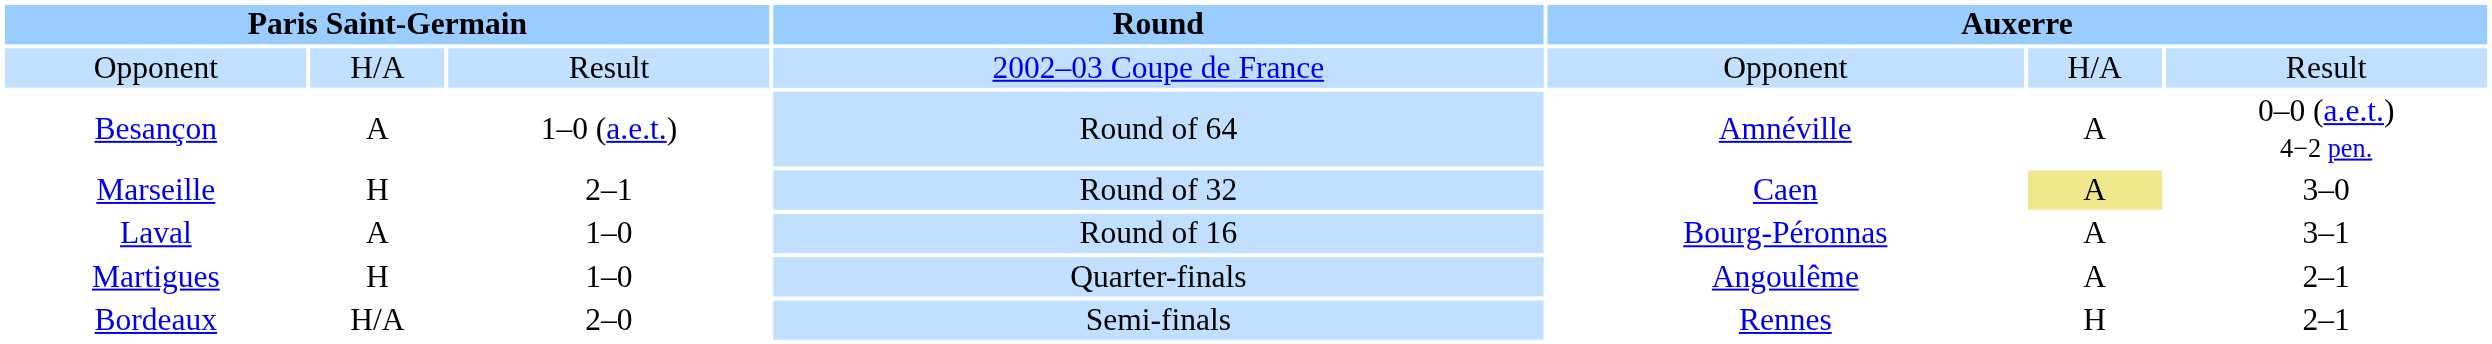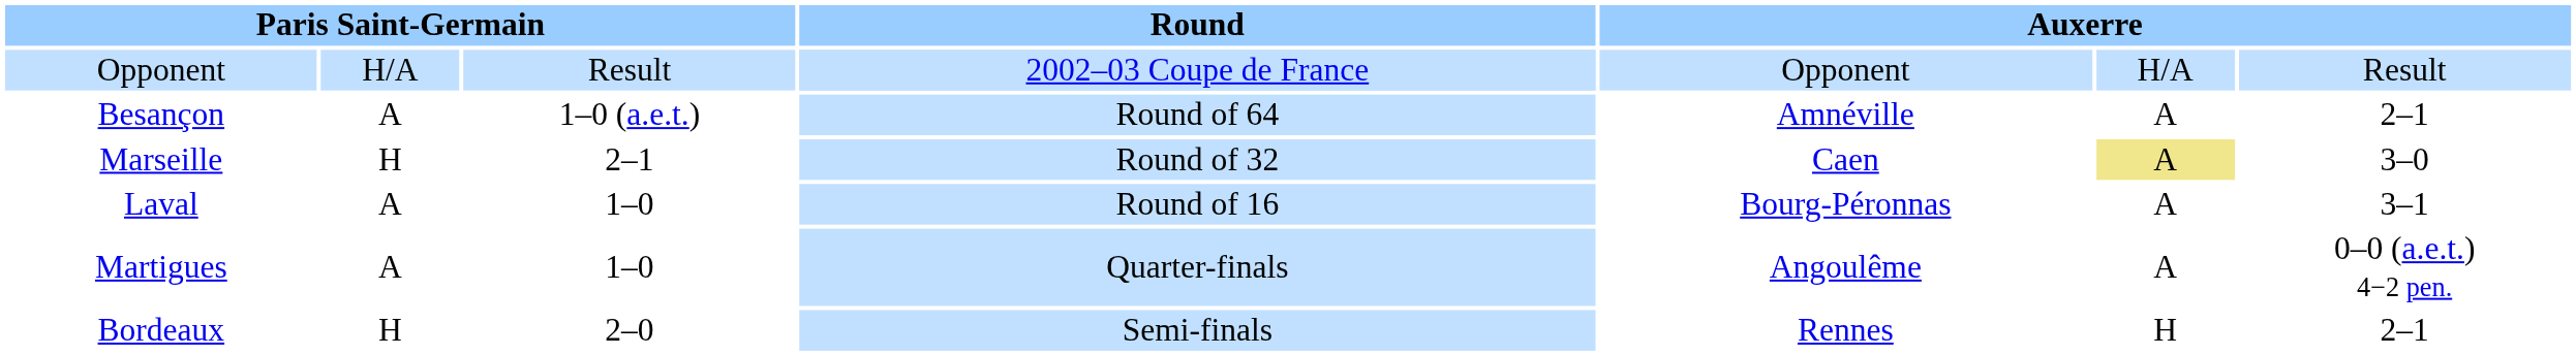Besançon | column 7: 0–0 (a.e.t.) 4−2 pen. -> 2–1
Martigues | column 2: H -> A
Martigues | column 7: 2–1 -> 0–0 (a.e.t.) 4−2 pen.
Bordeaux | column 2: H/A -> H
